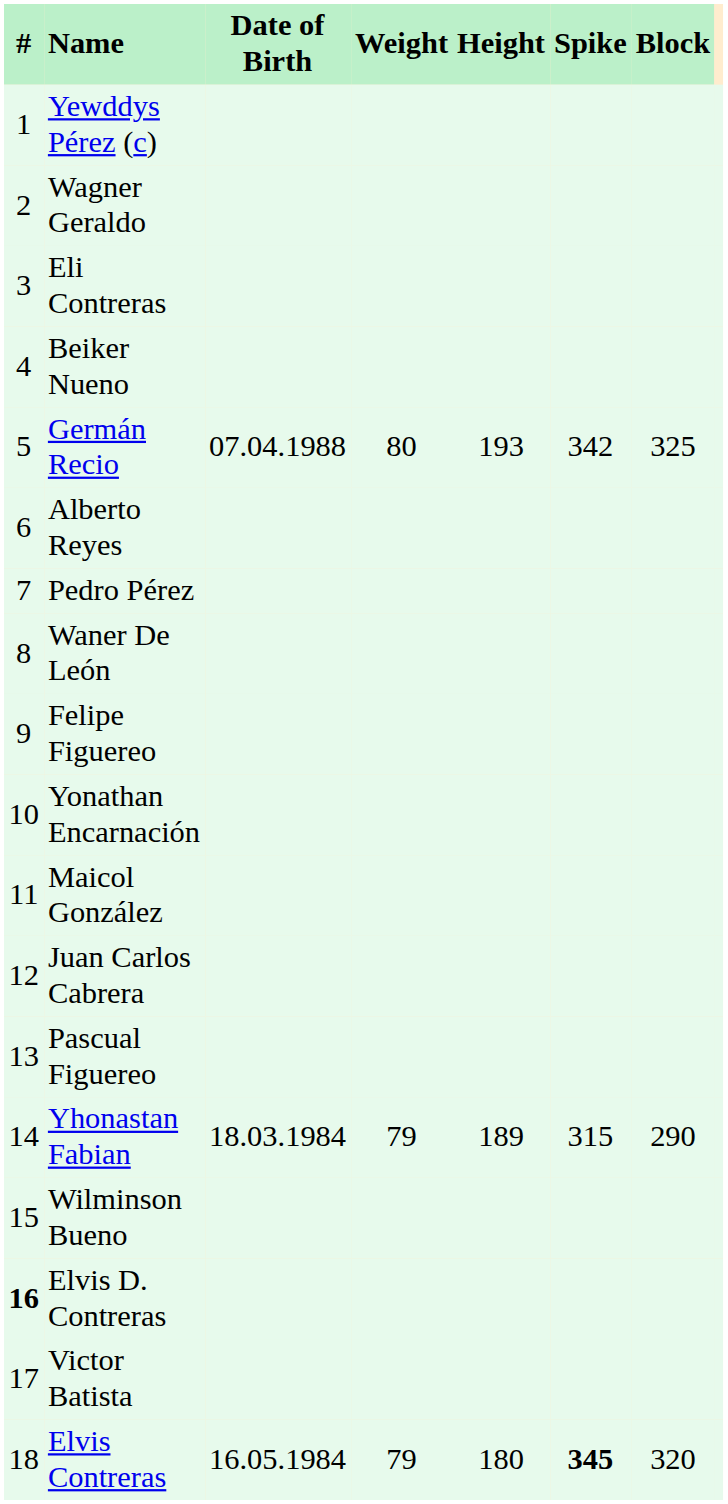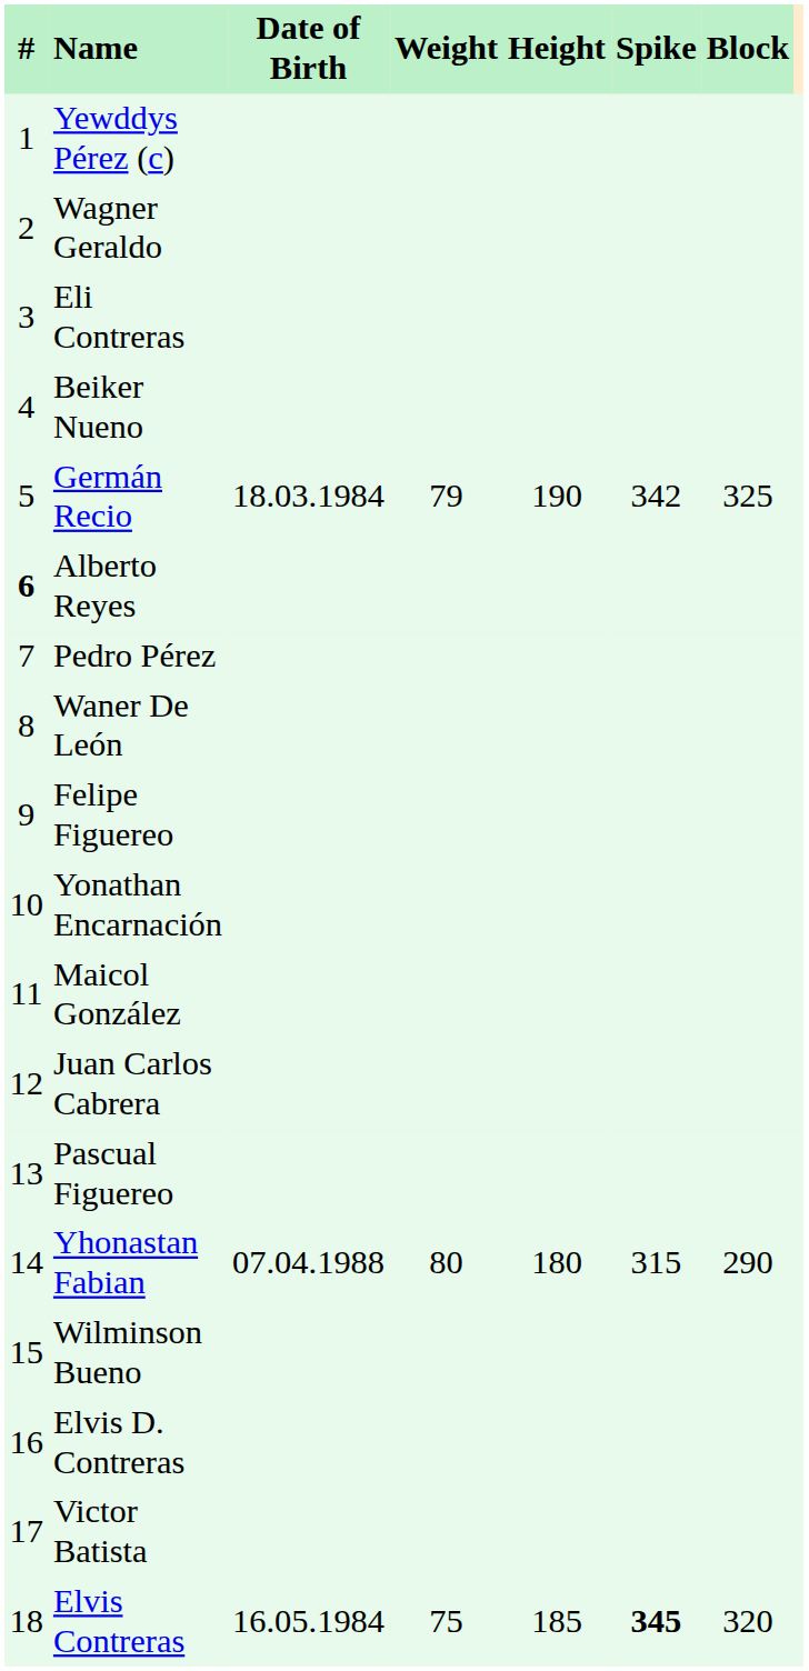Germán Recio | Date of Birth: 07.04.1988 -> 18.03.1984
Germán Recio | Weight: 80 -> 79
Germán Recio | Height: 193 -> 190
Alberto Reyes | #: normal -> bold
Yhonastan Fabian | Date of Birth: 18.03.1984 -> 07.04.1988
Yhonastan Fabian | Weight: 79 -> 80
Yhonastan Fabian | Height: 189 -> 180
Elvis D. Contreras | #: bold -> normal
Elvis Contreras | Weight: 79 -> 75
Elvis Contreras | Height: 180 -> 185
